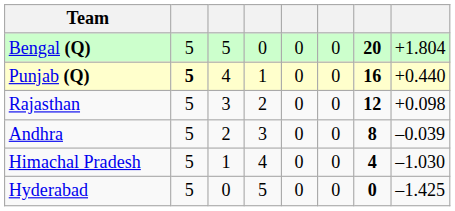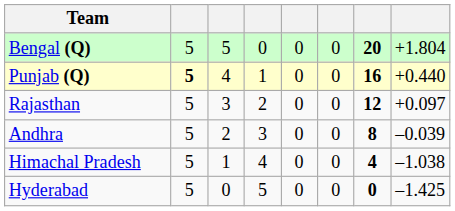Rajasthan | column 8: +0.098 -> +0.097
Himachal Pradesh | column 8: –1.030 -> –1.038
